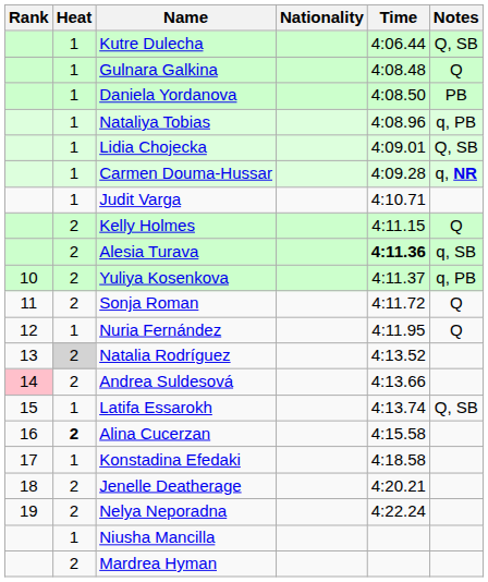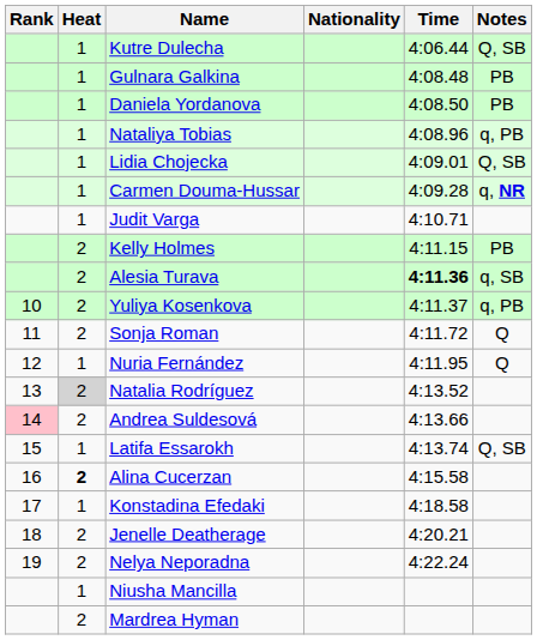Gulnara Galkina | Notes: Q -> PB
Kelly Holmes | Notes: Q -> PB
